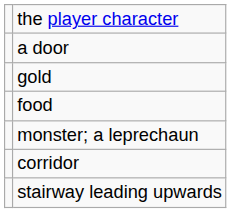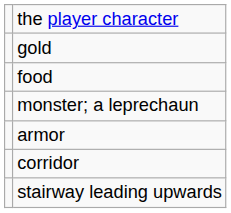- row: a door
+ row: armor
